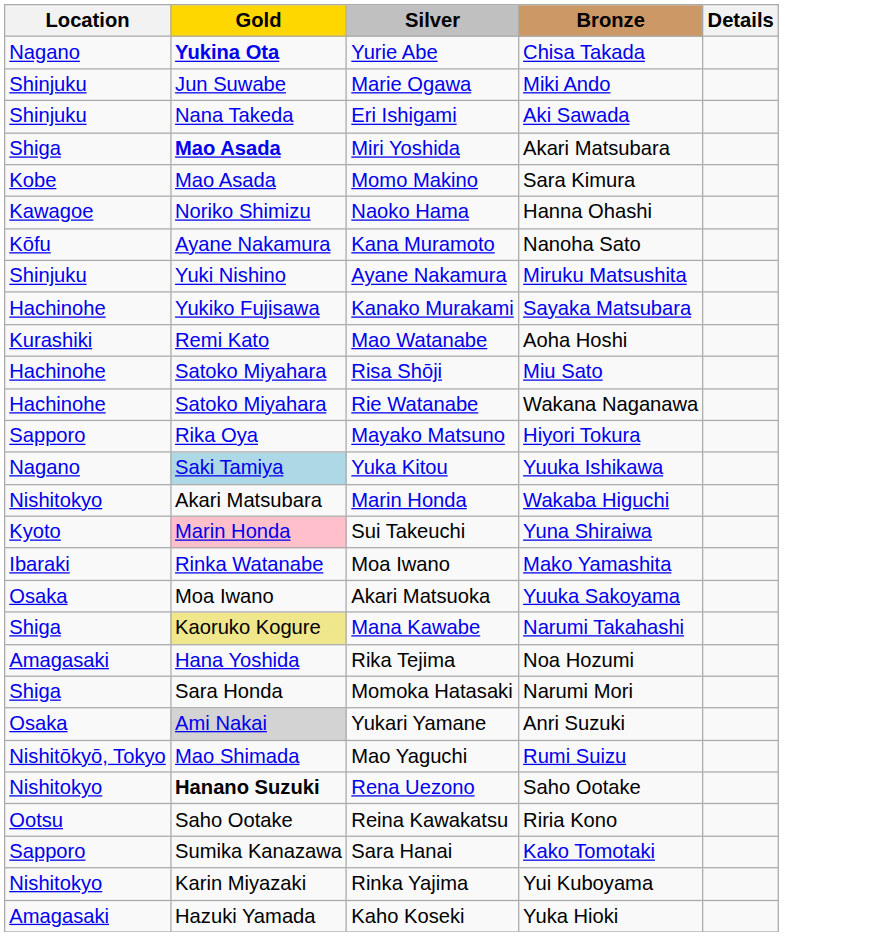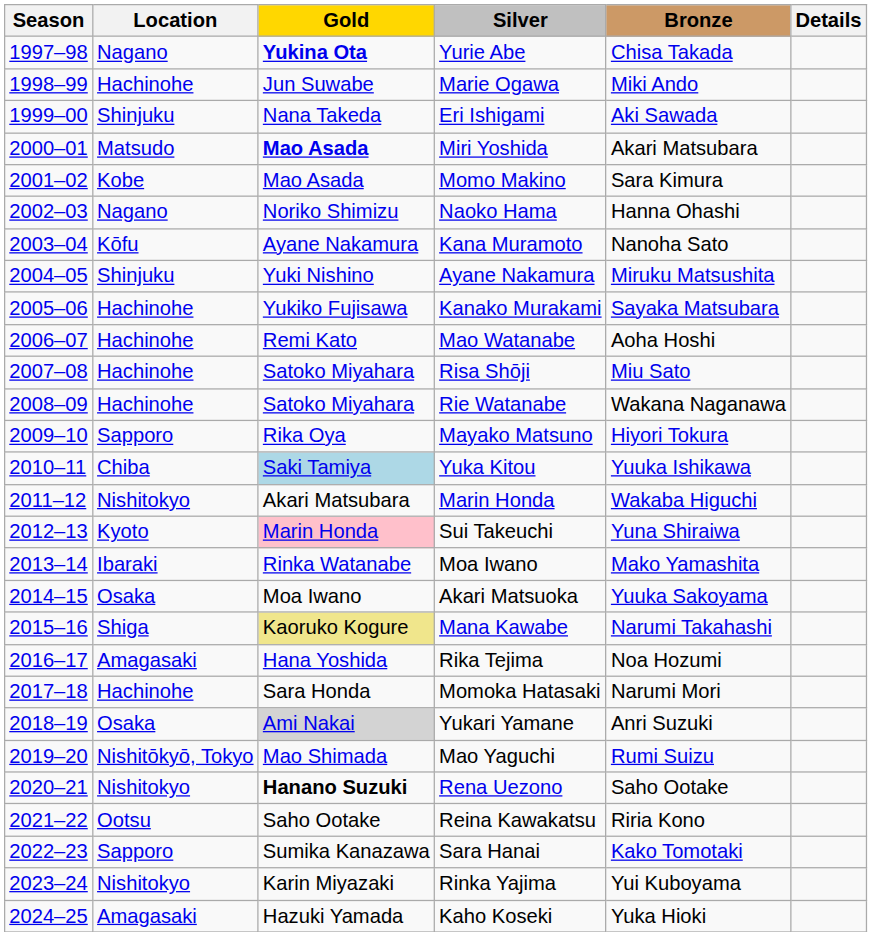+ column: Season | 1997–98 | 1998–99 | 1999–00 | 2000–01 | 2001–02 | 2002–03 | 2003–04 | 2004–05 | 2005–06 | 2006–07 | 2007–08 | 2008–09 | 2009–10 | 2010–11 | 2011–12 | 2012–13 | 2013–14 | 2014–15 | 2015–16 | 2016–17 | 2017–18 | 2018–19 | 2019–20 | 2020–21 | 2021–22 | 2022–23 | 2023–24 | 2024–25
Marie Ogawa | Location: Shinjuku -> Hachinohe
Miri Yoshida | Location: Shiga -> Matsudo
Naoko Hama | Location: Kawagoe -> Nagano
Mao Watanabe | Location: Kurashiki -> Hachinohe
Yuka Kitou | Location: Nagano -> Chiba
Momoka Hatasaki | Location: Shiga -> Hachinohe
